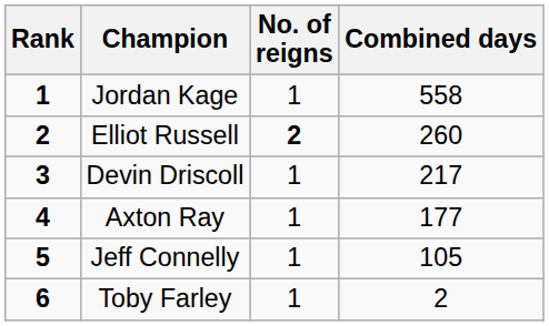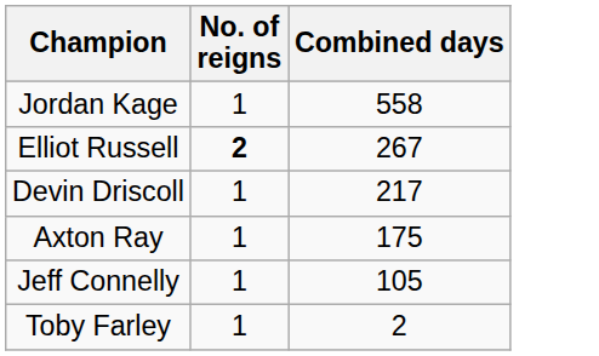- column: Rank | 1 | 2 | 3 | 4 | 5 | 6
Elliot Russell | Combined days: 260 -> 267
Axton Ray | Combined days: 177 -> 175
